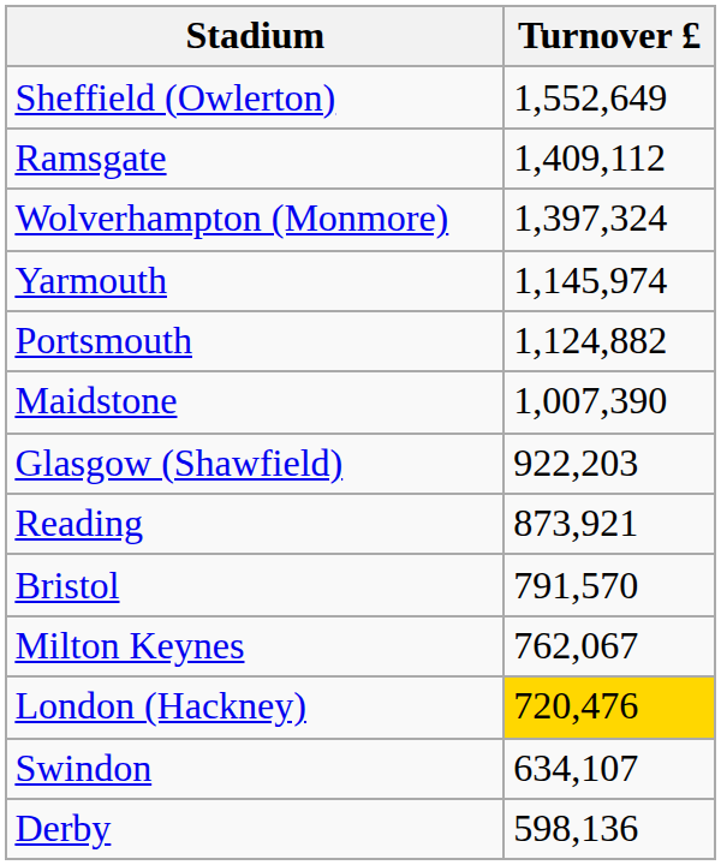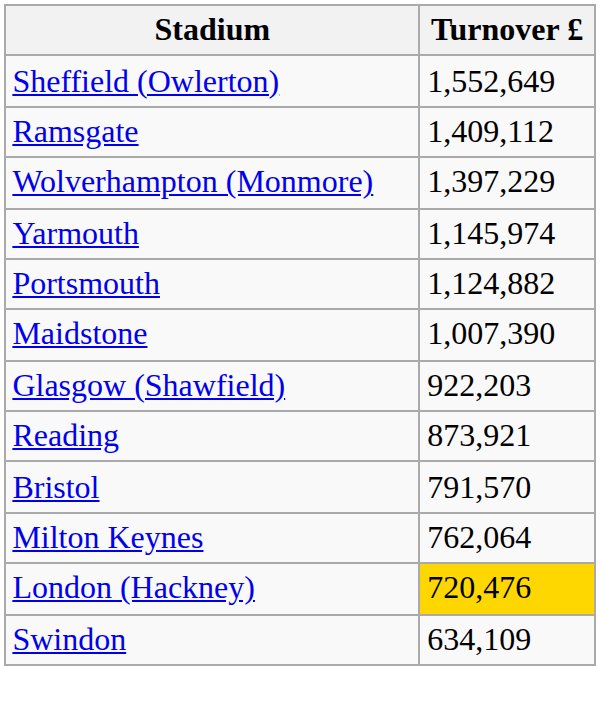Wolverhampton (Monmore) | Turnover £: 1,397,324 -> 1,397,229
Milton Keynes | Turnover £: 762,067 -> 762,064
Swindon | Turnover £: 634,107 -> 634,109
- row: Derby | 598,136
